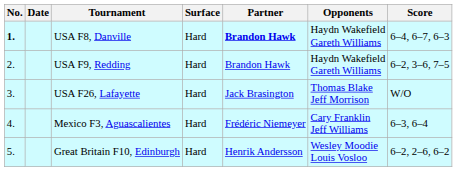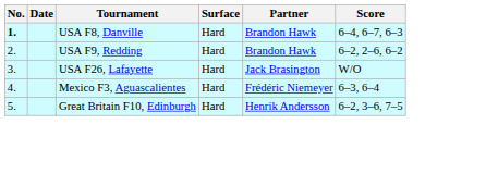- column: Opponents | Haydn Wakefield Gareth Williams | Haydn Wakefield Gareth Williams | Thomas Blake Jeff Morrison | Cary Franklin Jeff Williams | Wesley Moodie Louis Vosloo
USA F8, Danville | Partner: bold -> normal
USA F9, Redding | Score: 6–2, 3–6, 7–5 -> 6–2, 2–6, 6–2
Great Britain F10, Edinburgh | Score: 6–2, 2–6, 6–2 -> 6–2, 3–6, 7–5
